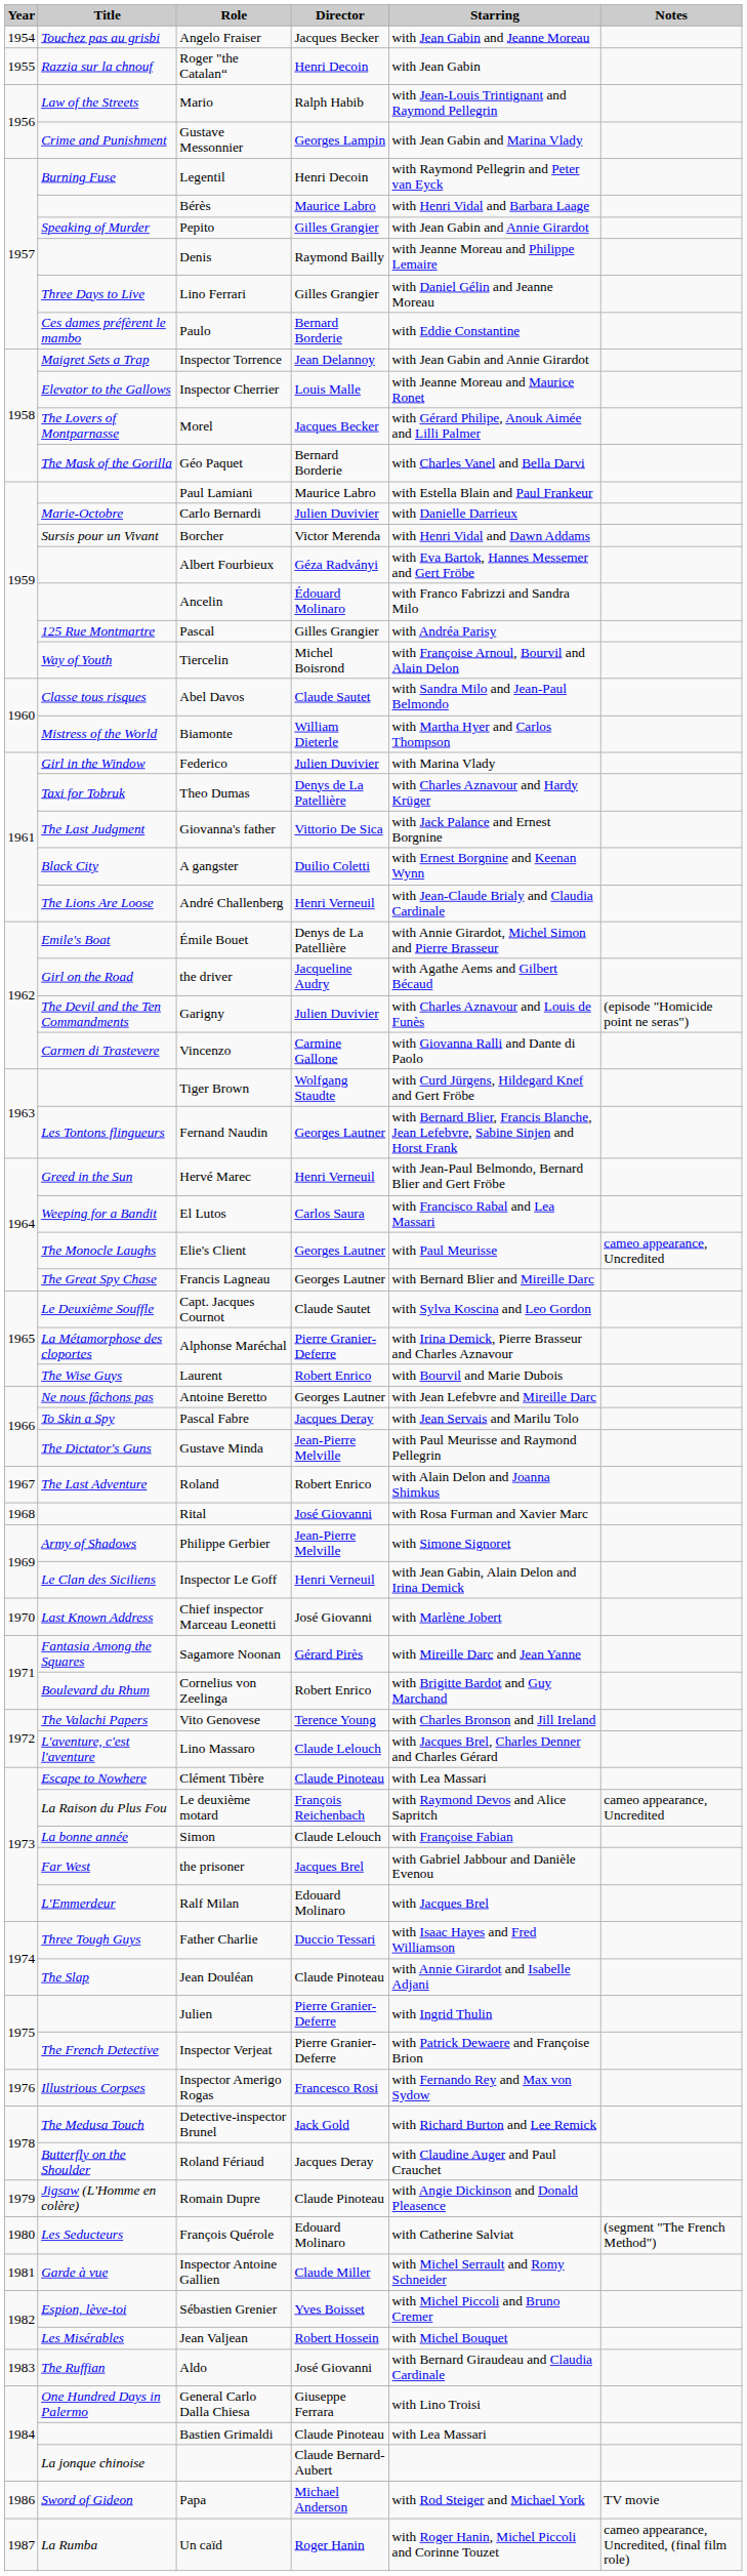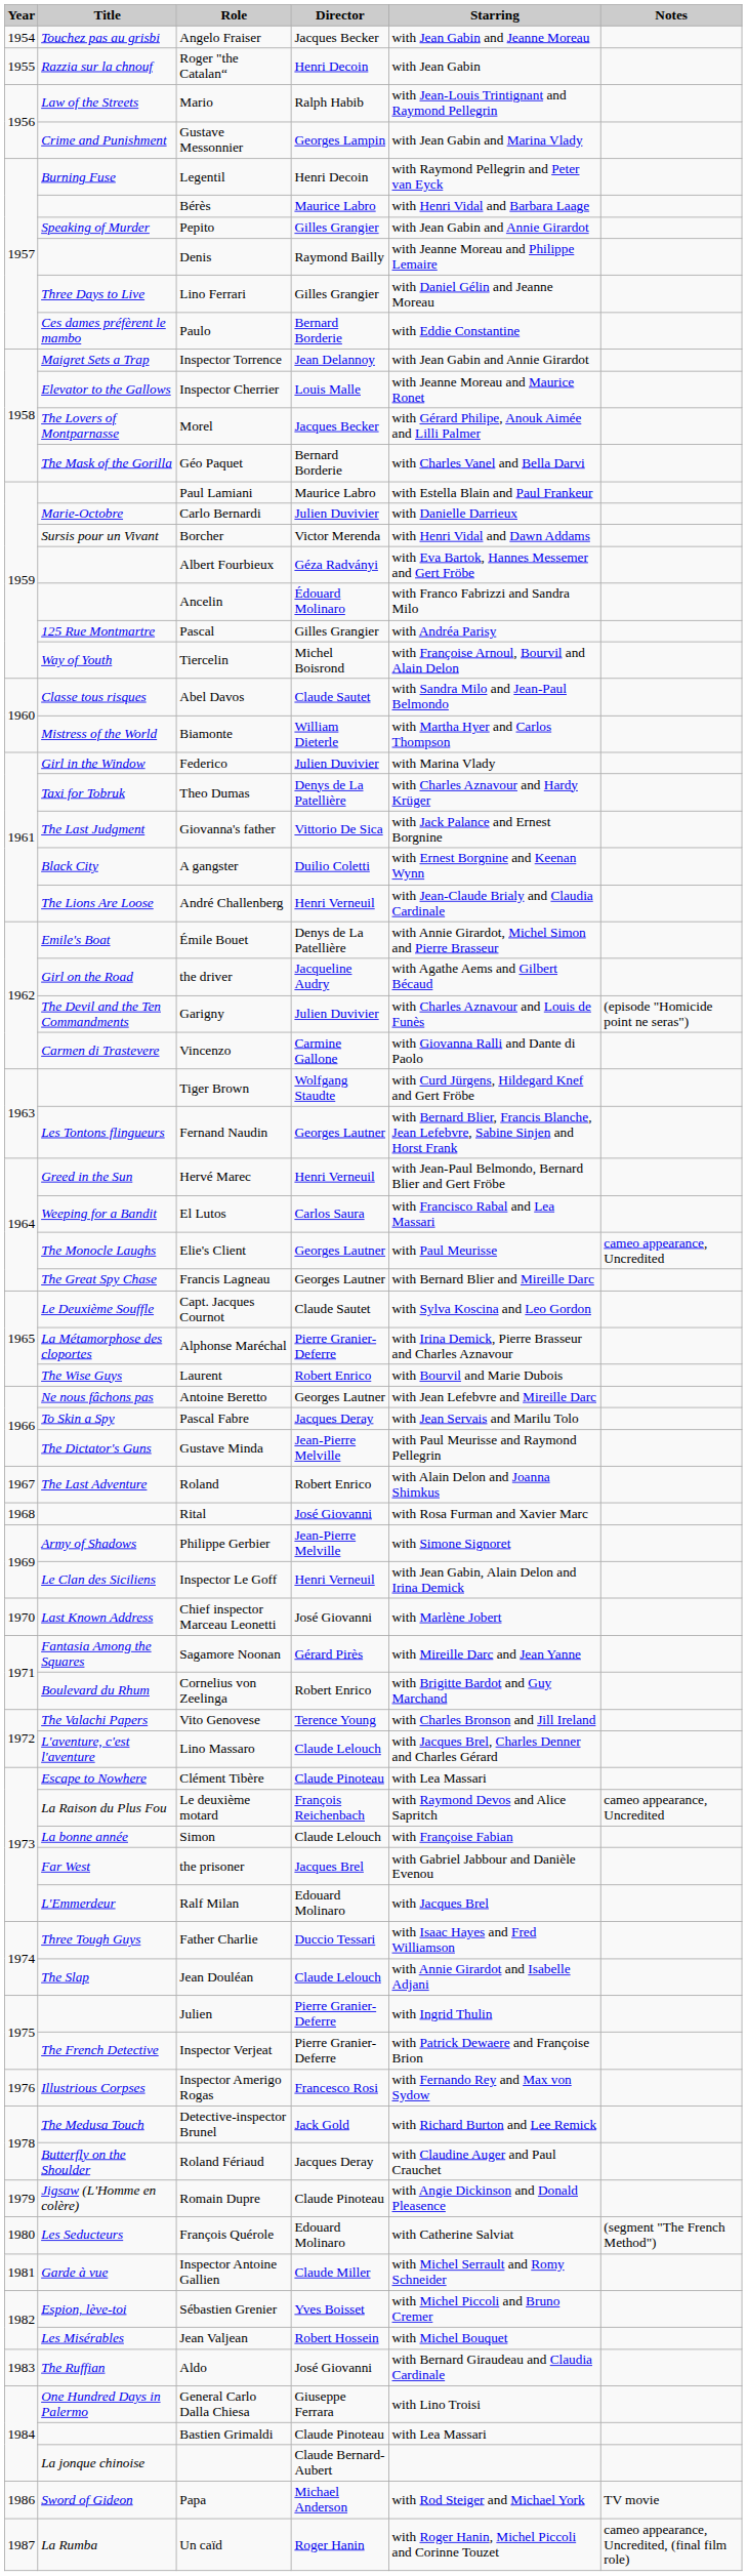Jean Douléan | Director: Claude Pinoteau -> Claude Lelouch
